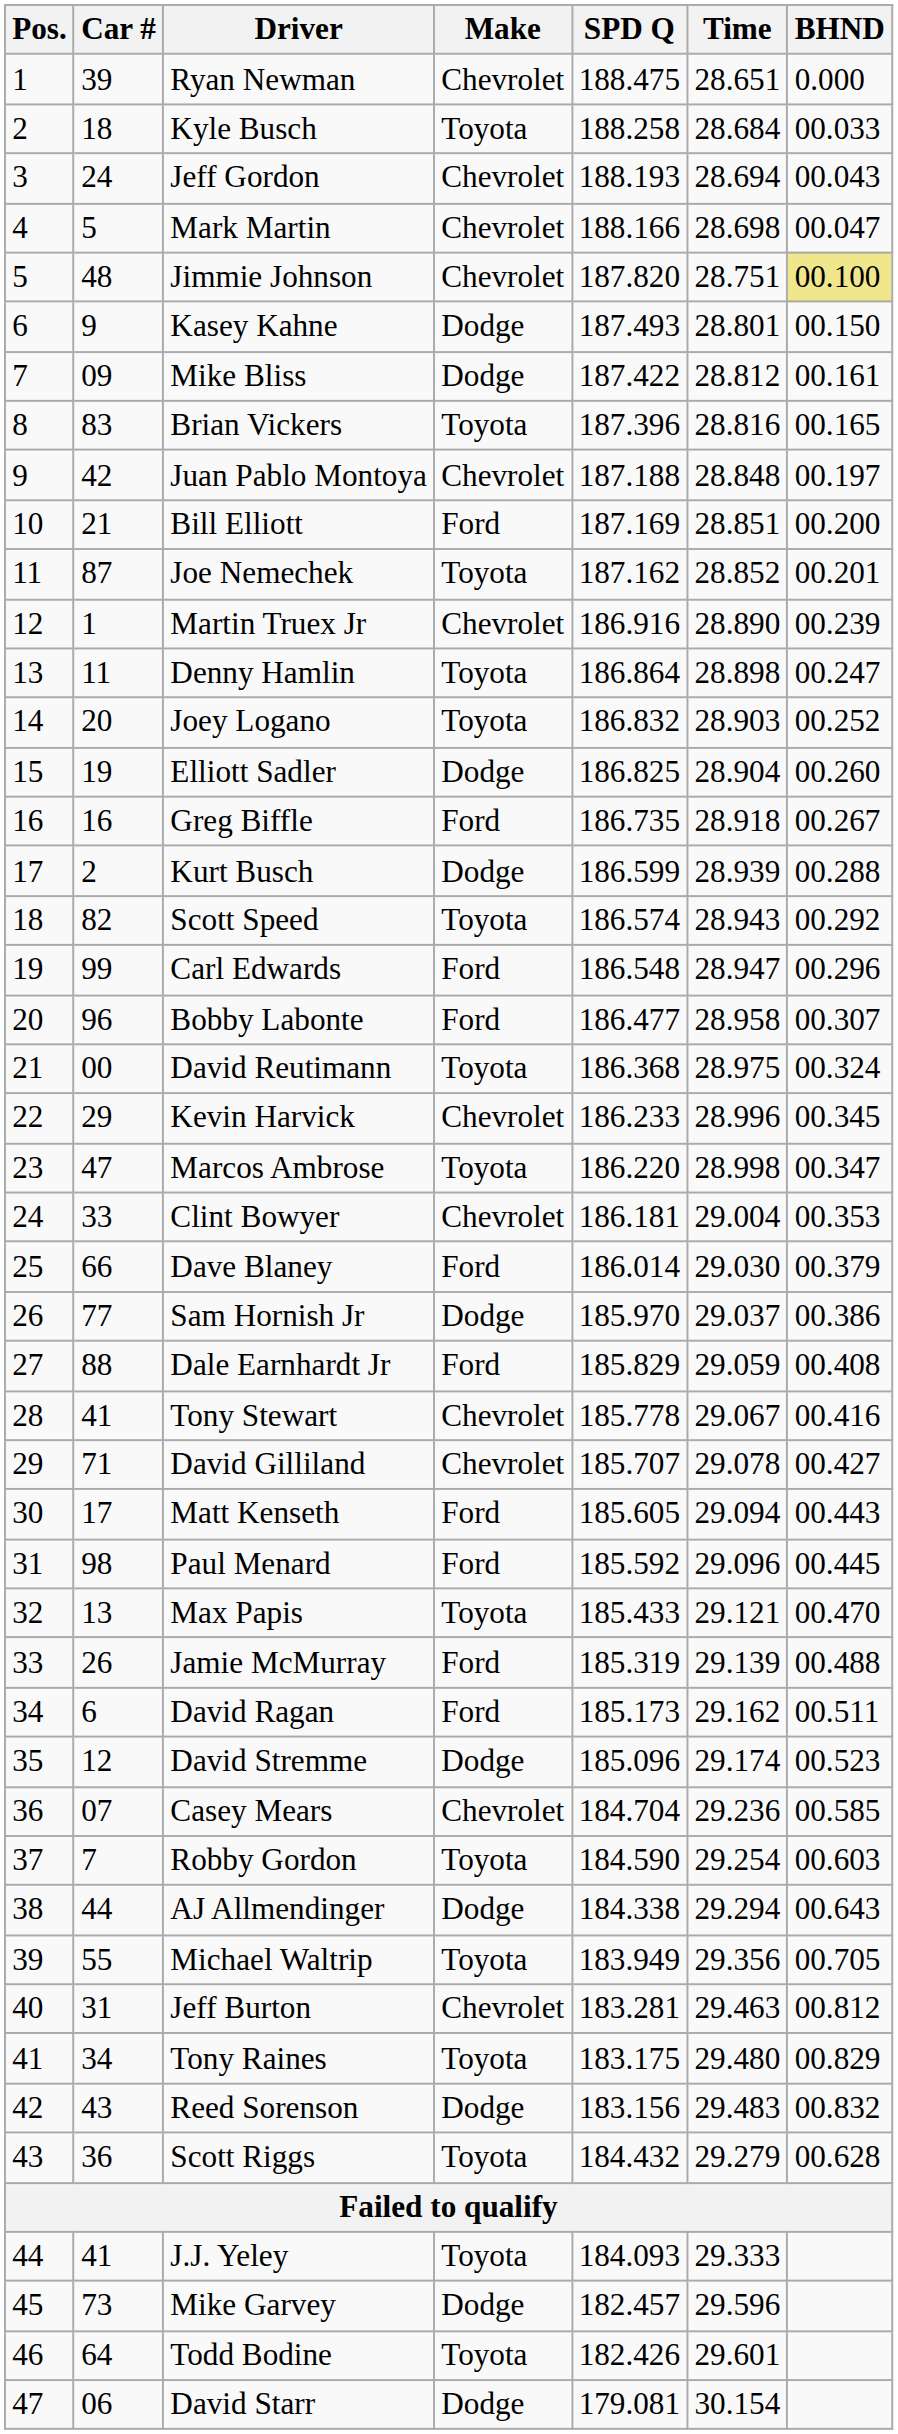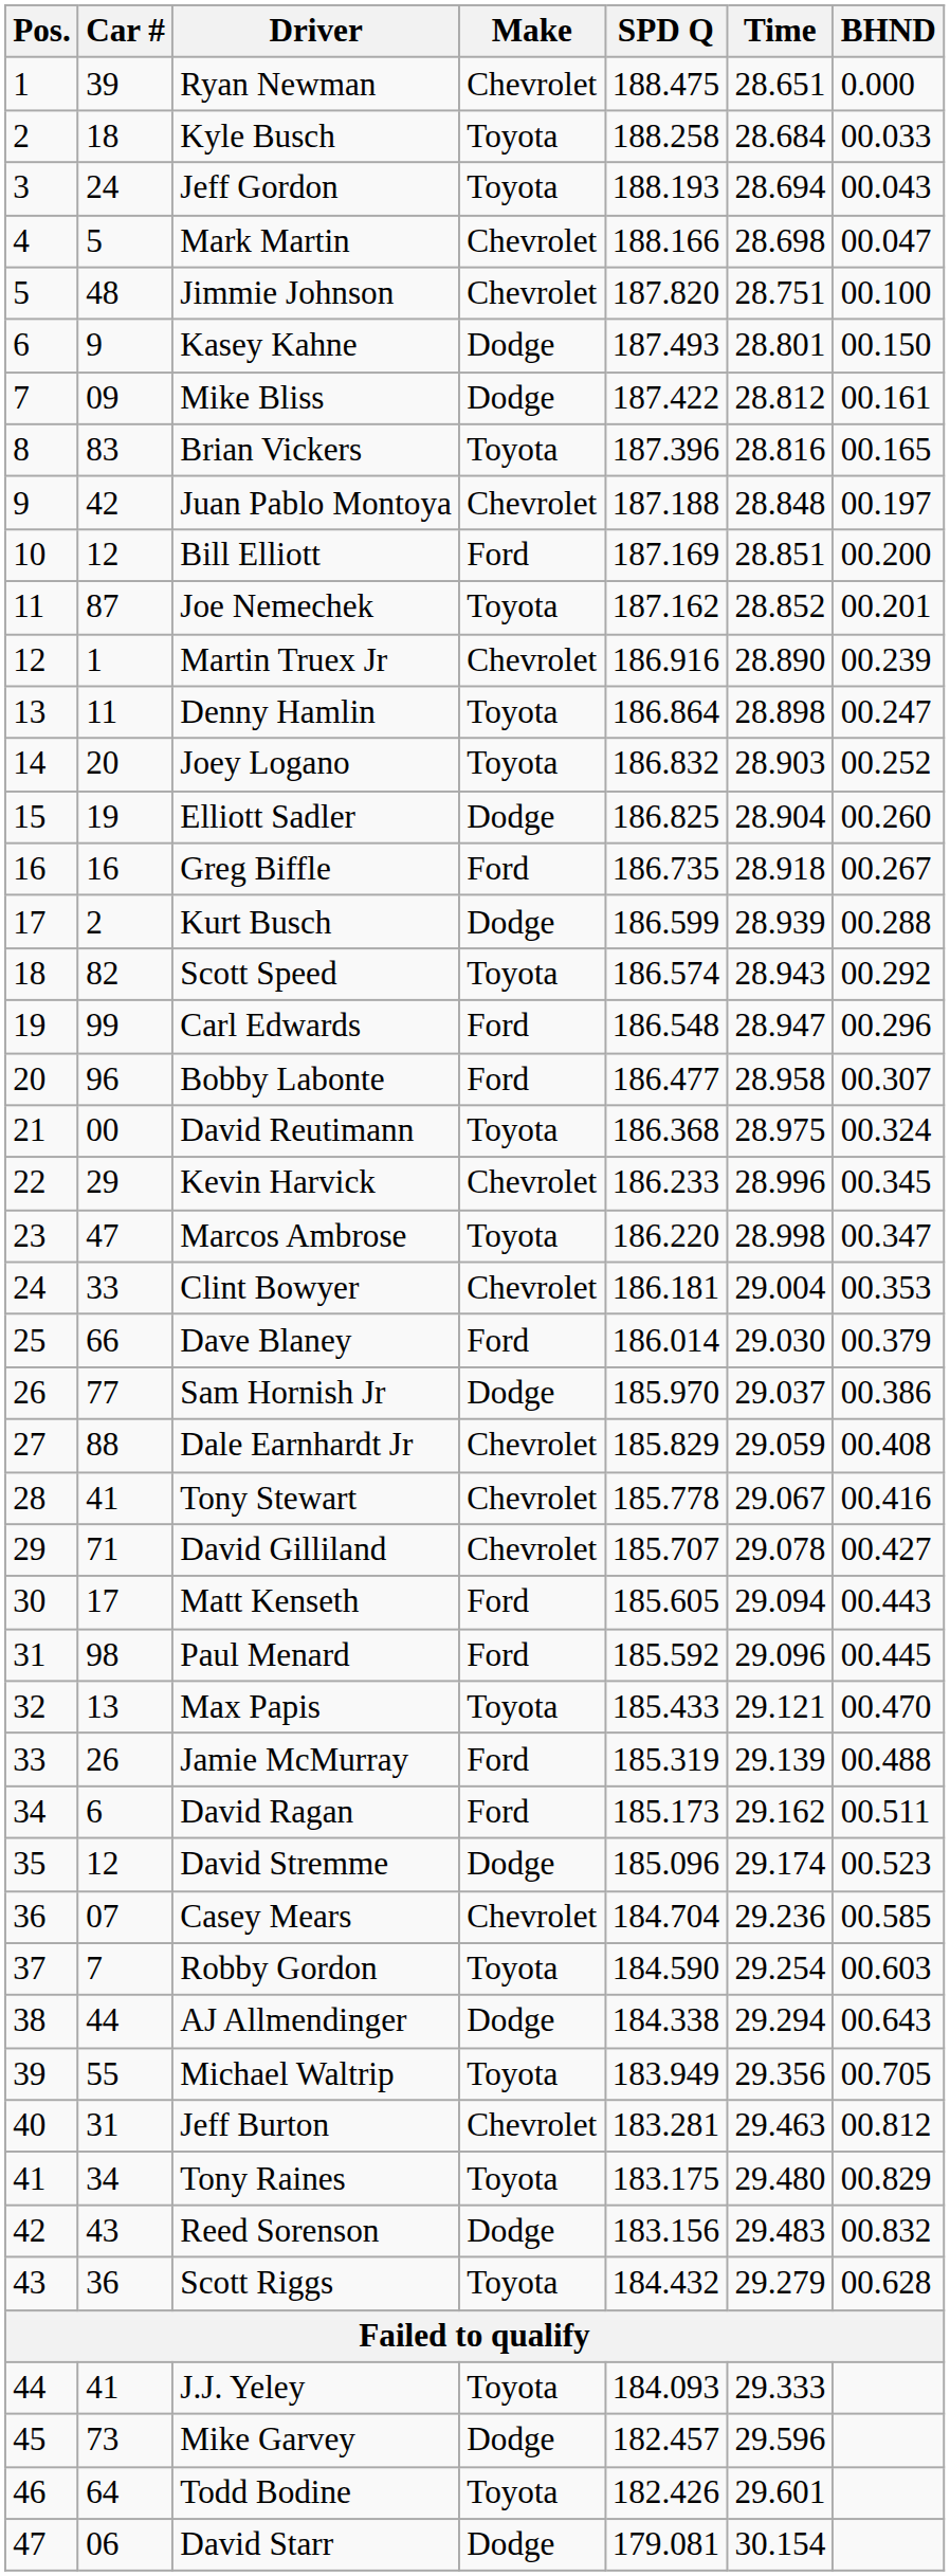Jeff Gordon | Make: Chevrolet -> Toyota
Jimmie Johnson | BHND: khaki background -> no background
Bill Elliott | Car #: 21 -> 12
Dale Earnhardt Jr | Make: Ford -> Chevrolet
